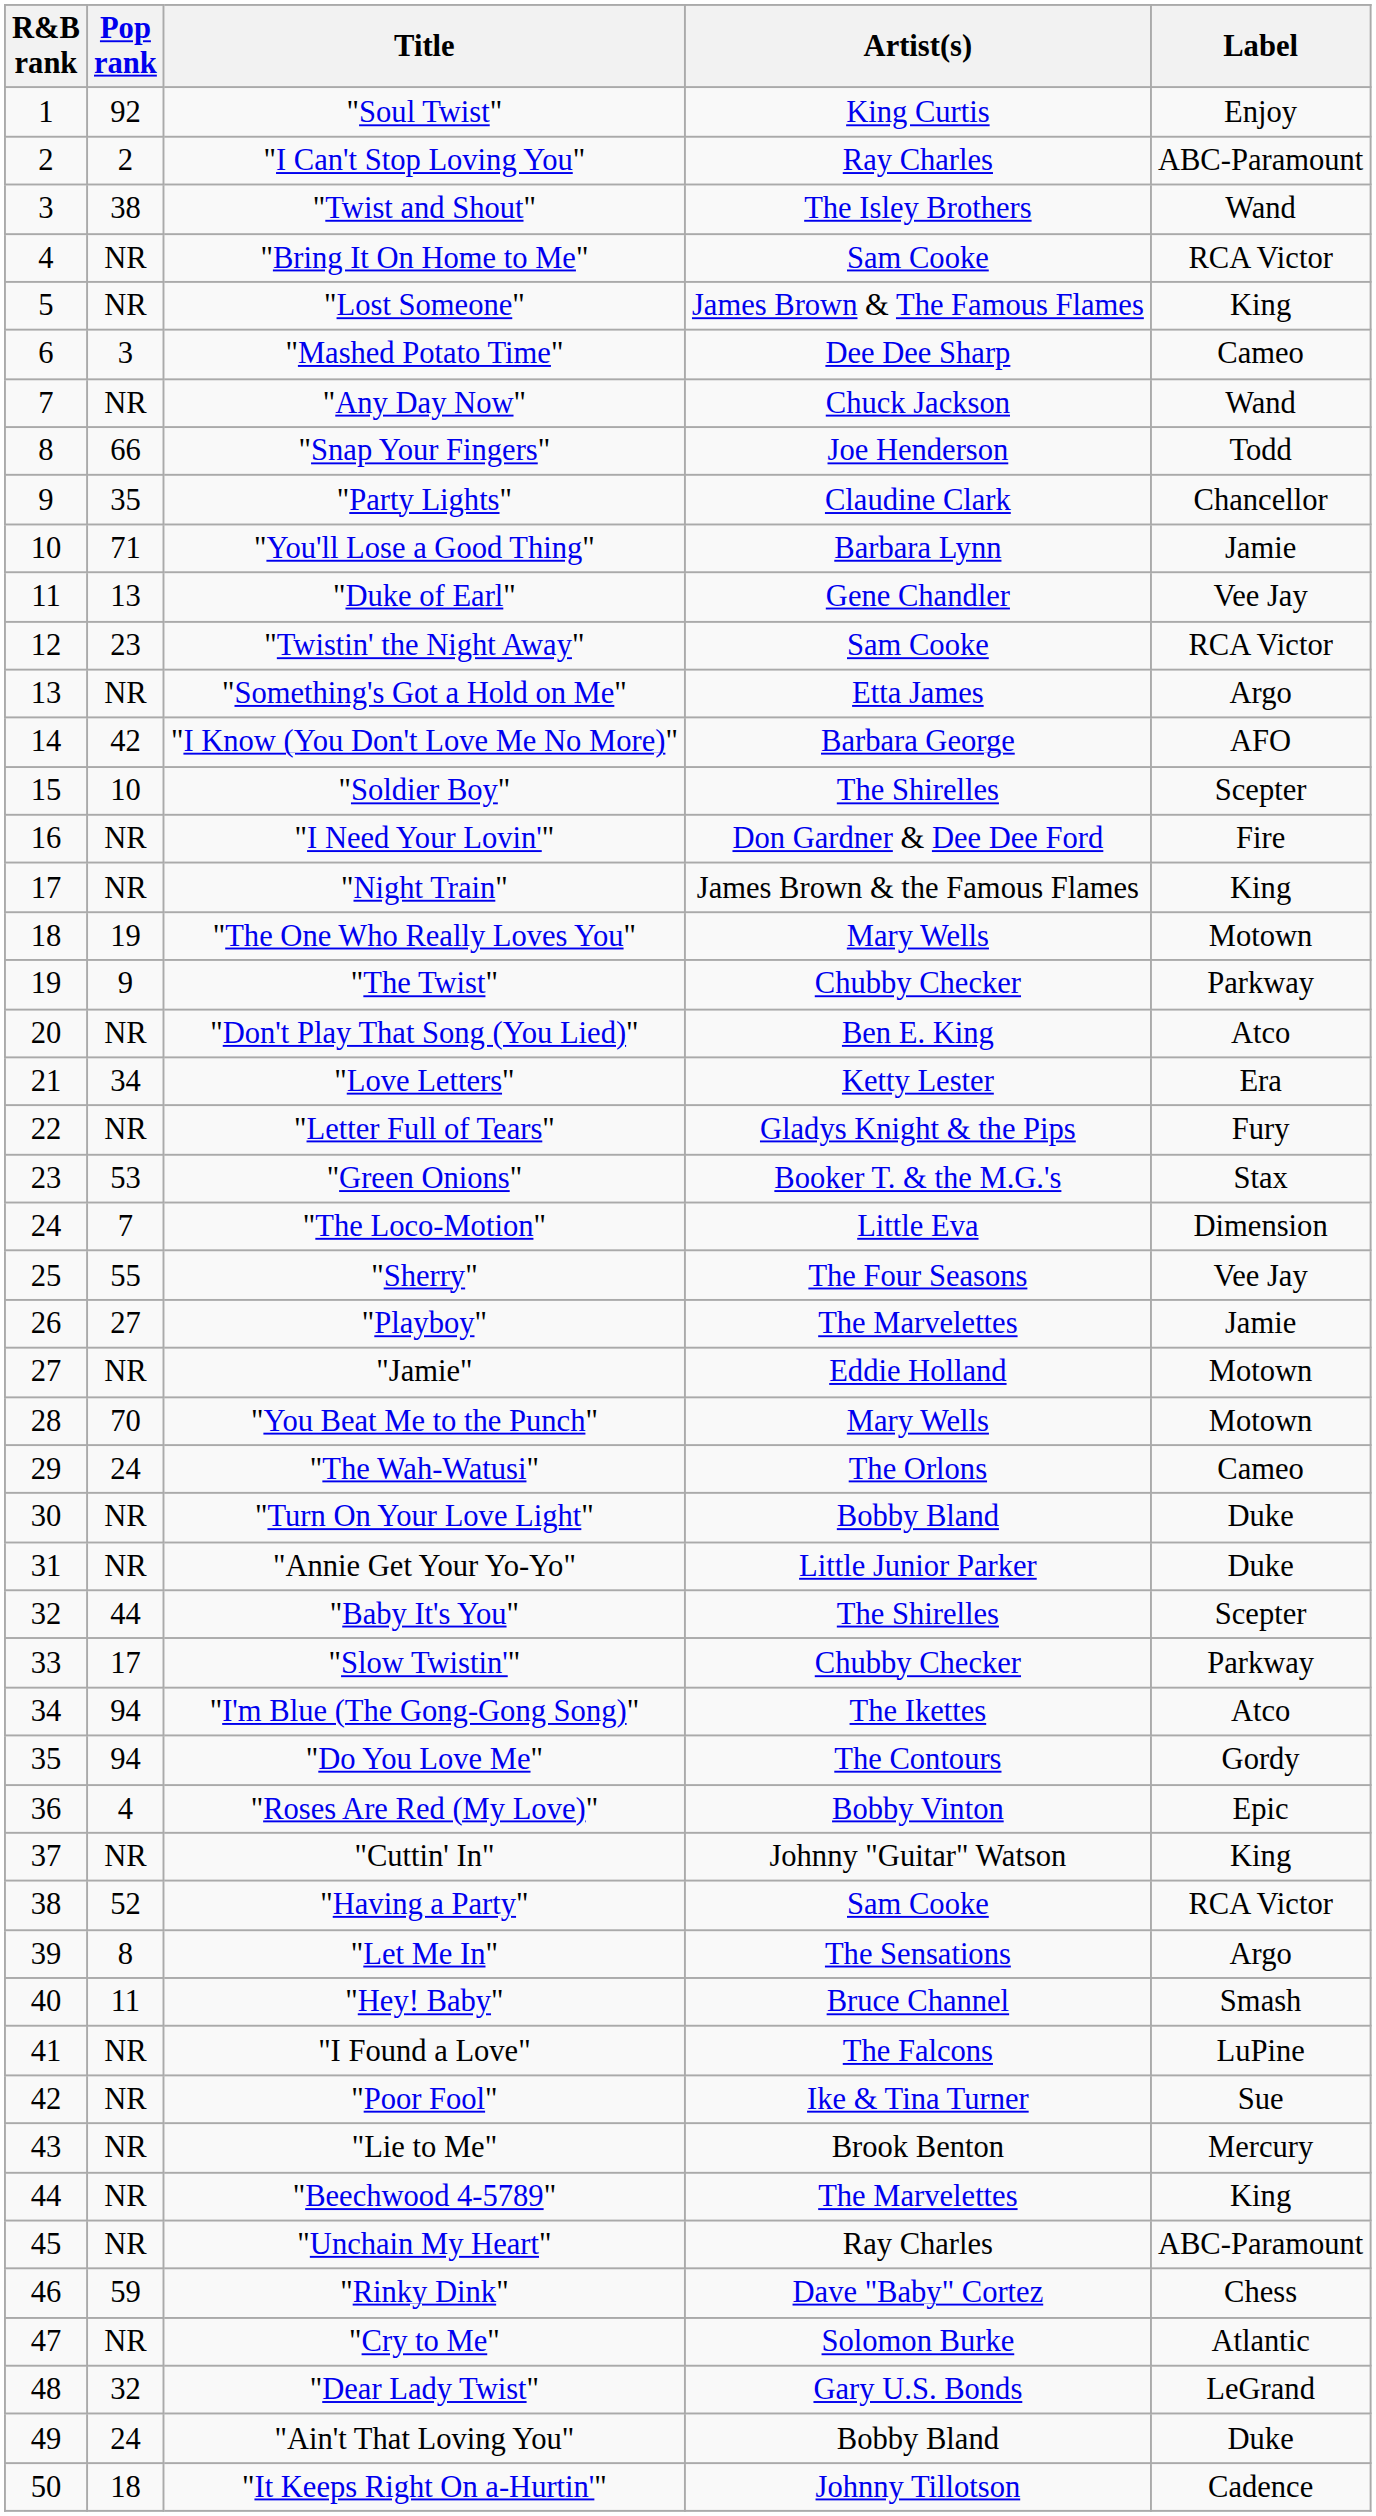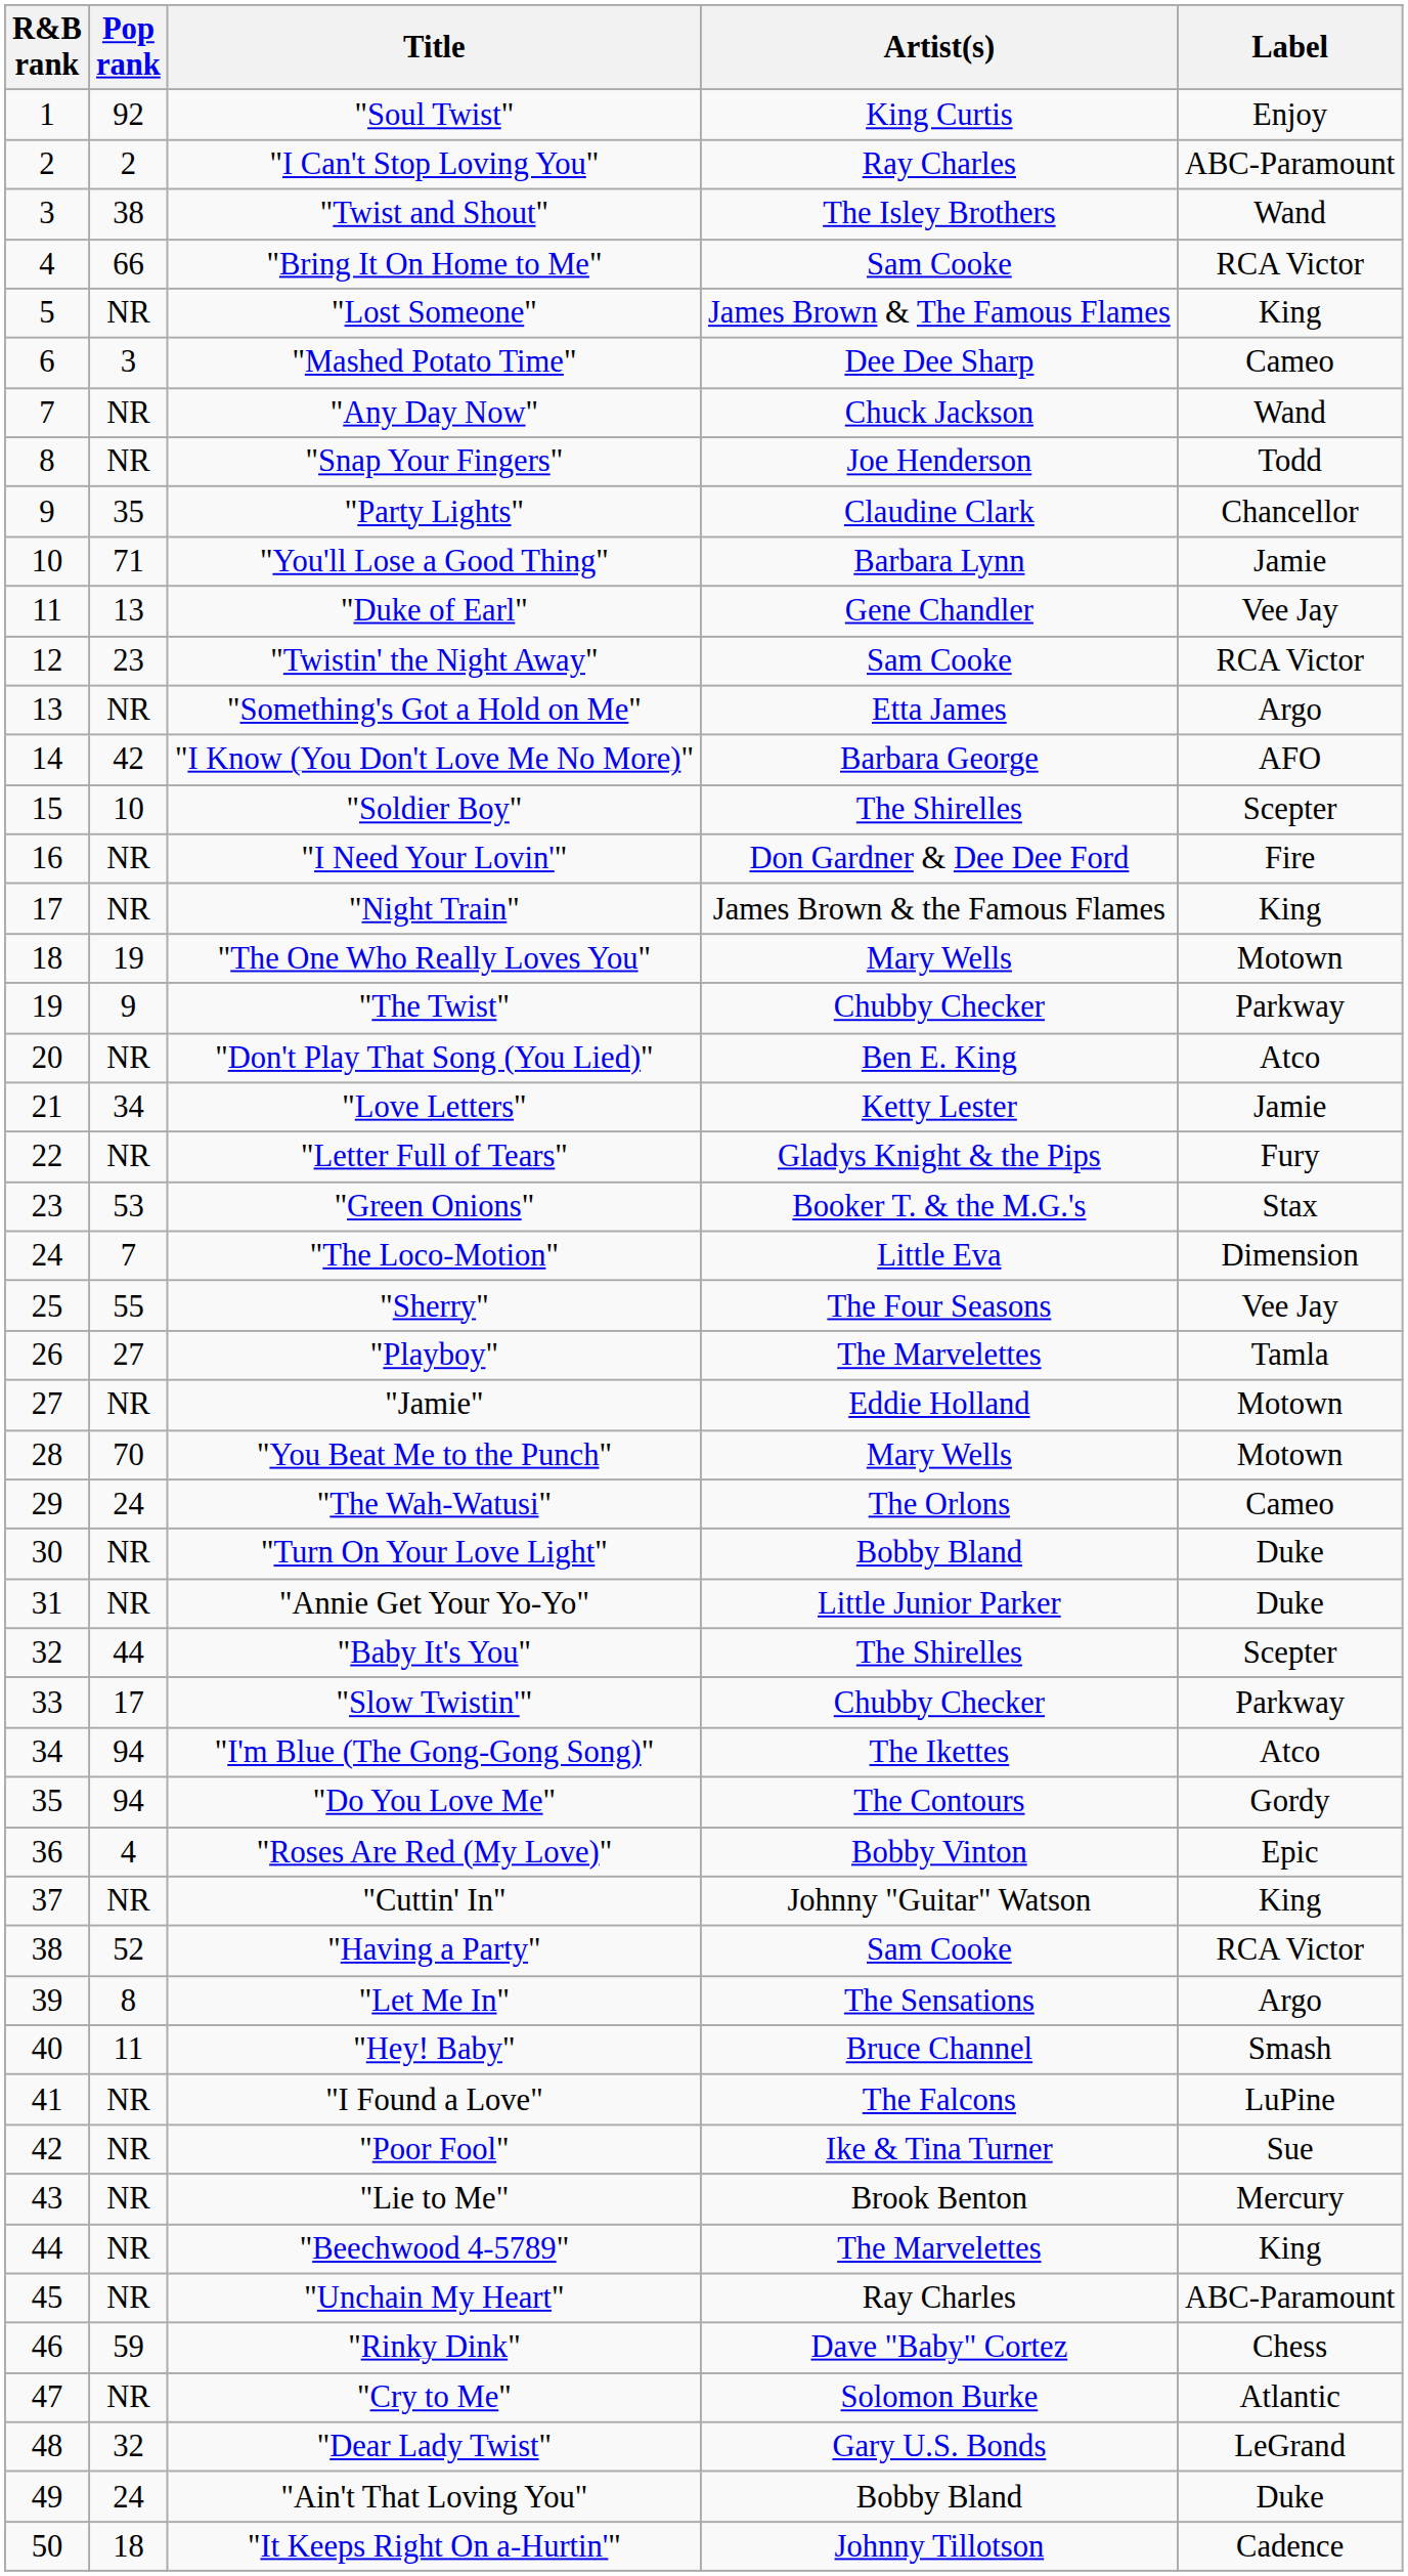"Bring It On Home to Me" | Pop rank: NR -> 66
"Snap Your Fingers" | Pop rank: 66 -> NR
"Love Letters" | Label: Era -> Jamie
"Playboy" | Label: Jamie -> Tamla
